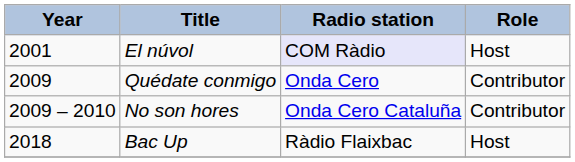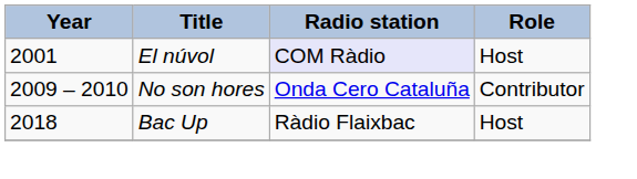- row: 2009 | Quédate conmigo | Onda Cero | Contributor
